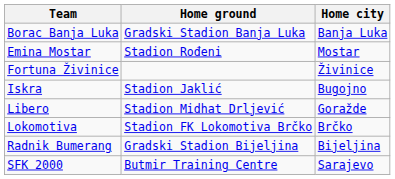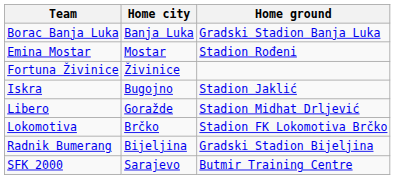columns swapped: Home city <-> Home ground
